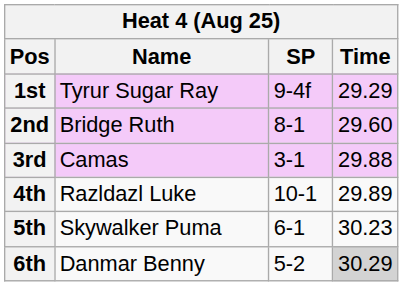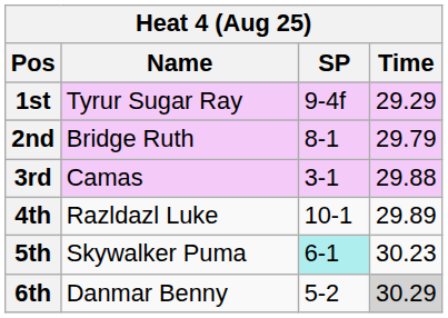2nd | Time: 29.60 -> 29.79
5th | SP: no background -> paleturquoise background
